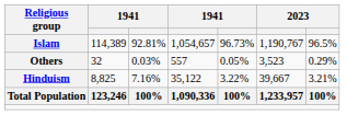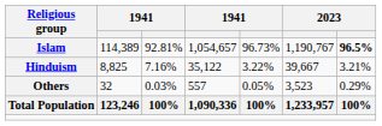Islam | column 7: normal -> bold
rows swapped: Hinduism <-> Others
